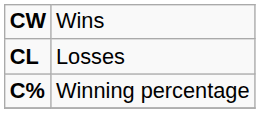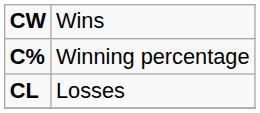rows swapped: CL <-> C%
